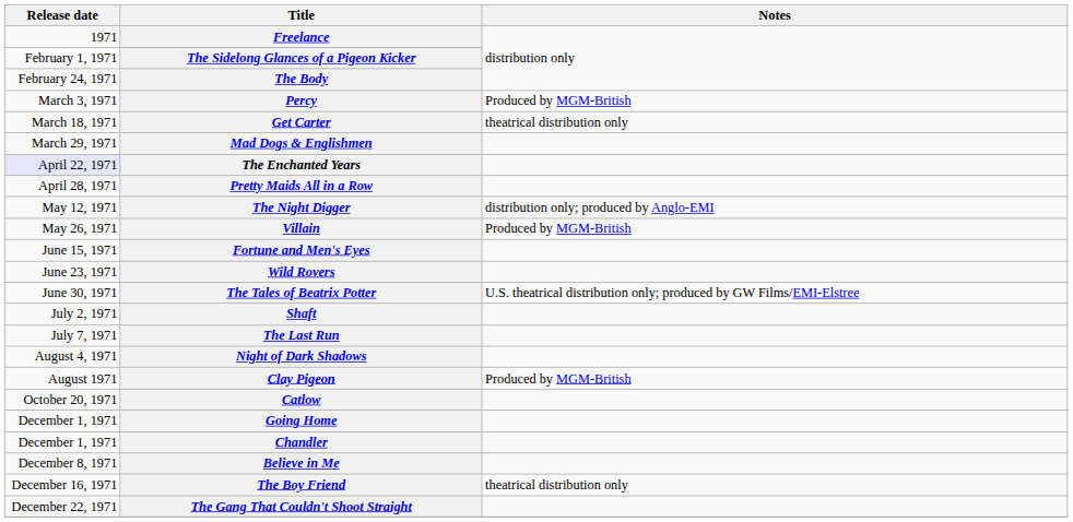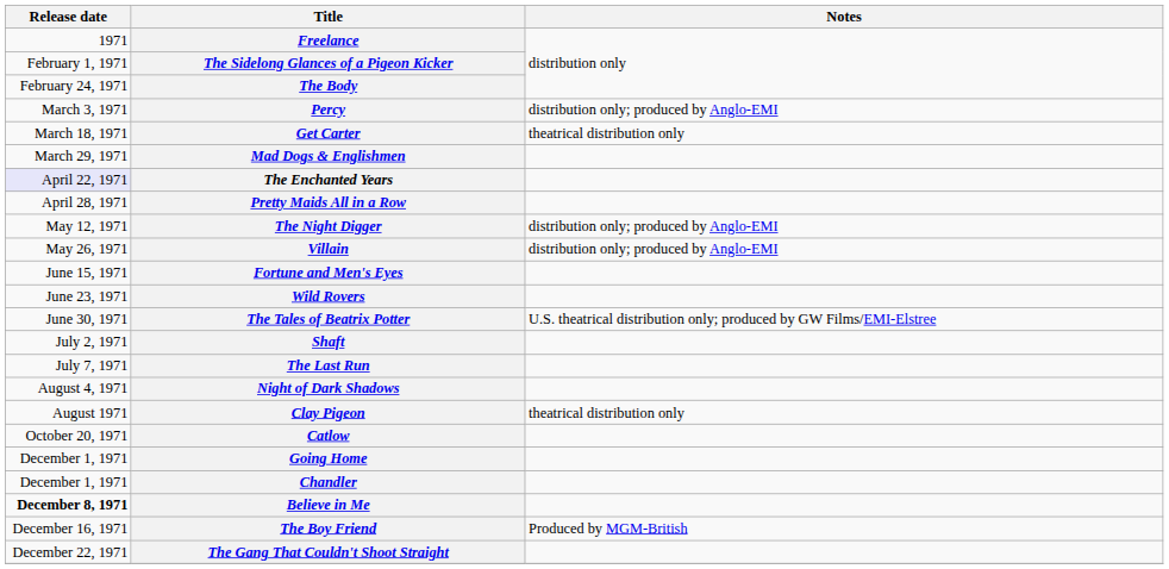Percy | Notes: Produced by MGM-British -> distribution only; produced by Anglo-EMI
Villain | Notes: Produced by MGM-British -> distribution only; produced by Anglo-EMI
Clay Pigeon | Notes: Produced by MGM-British -> theatrical distribution only
Believe in Me | Release date: normal -> bold
The Boy Friend | Notes: theatrical distribution only -> Produced by MGM-British
